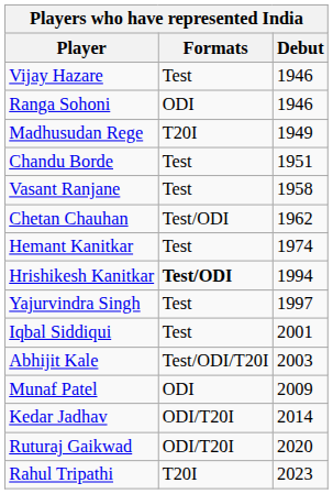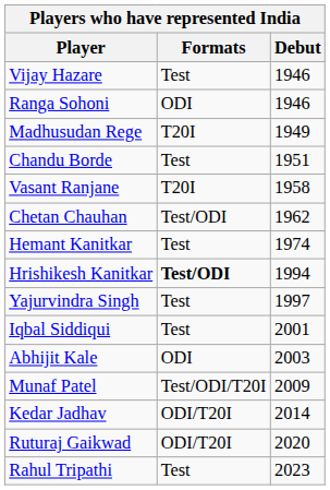Vasant Ranjane | Formats: Test -> T20I
Abhijit Kale | Formats: Test/ODI/T20I -> ODI
Munaf Patel | Formats: ODI -> Test/ODI/T20I
Rahul Tripathi | Formats: T20I -> Test
